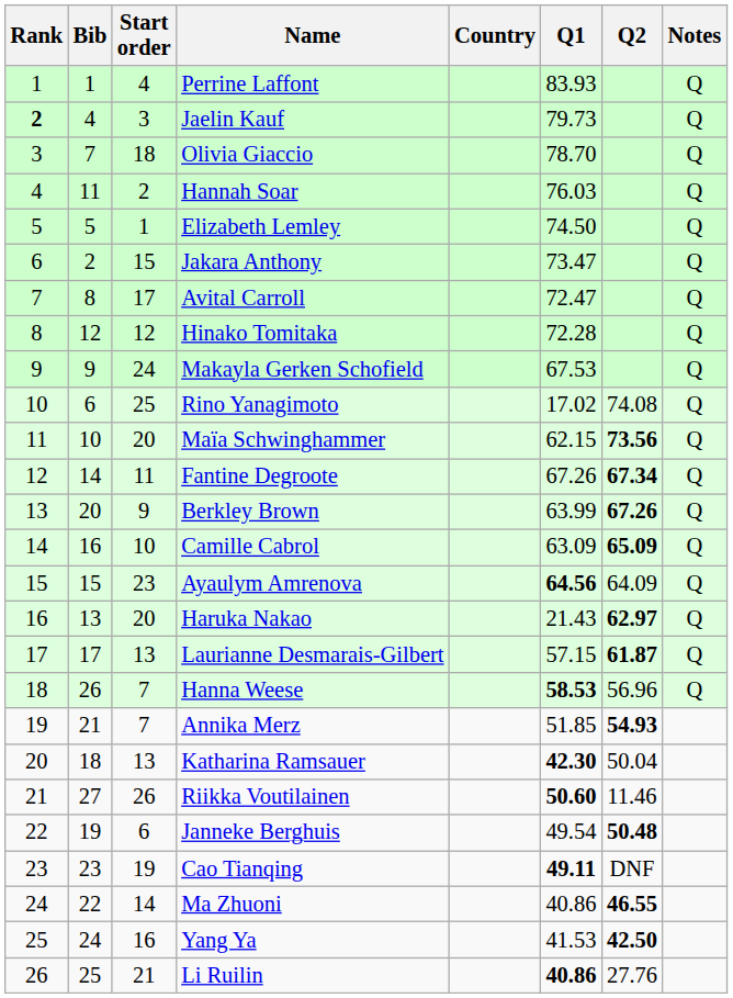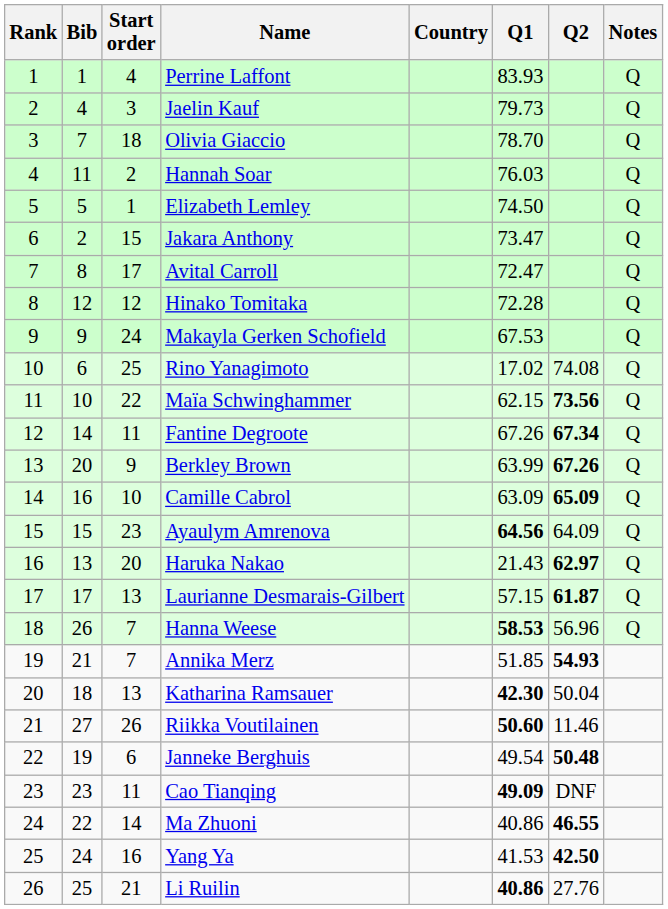Jaelin Kauf | Rank: bold -> normal
Maïa Schwinghammer | Start order: 20 -> 22
Cao Tianqing | Start order: 19 -> 11
Cao Tianqing | Q1: 49.11 -> 49.09
